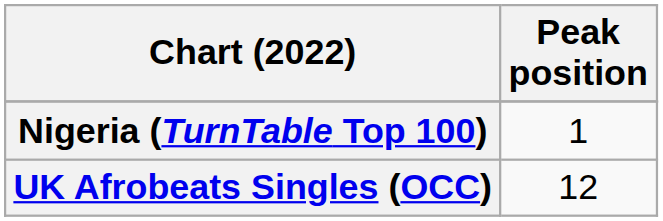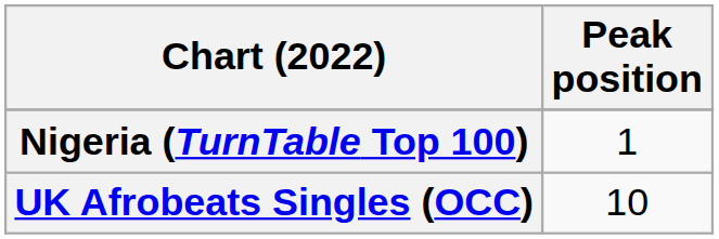UK Afrobeats Singles (OCC) | Peak position: 12 -> 10
